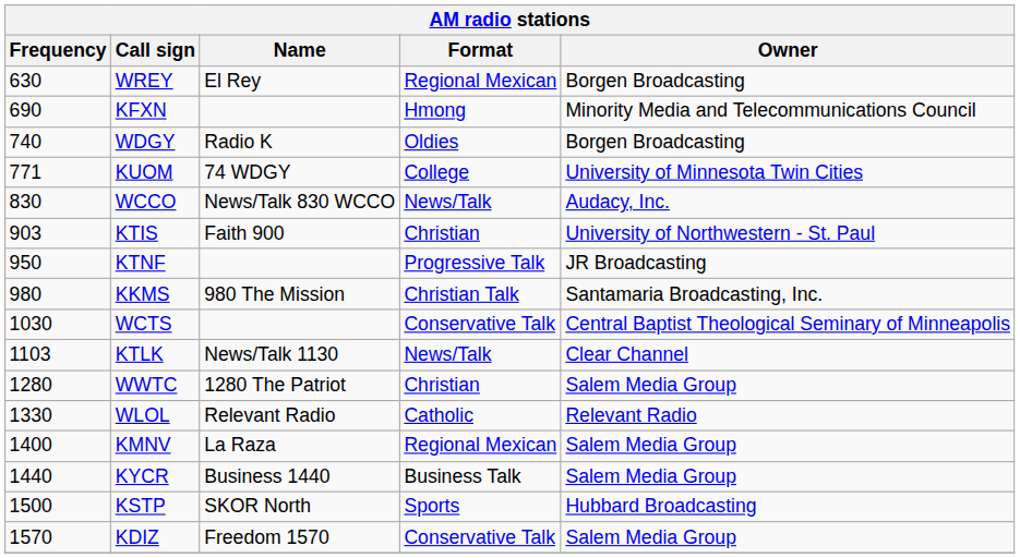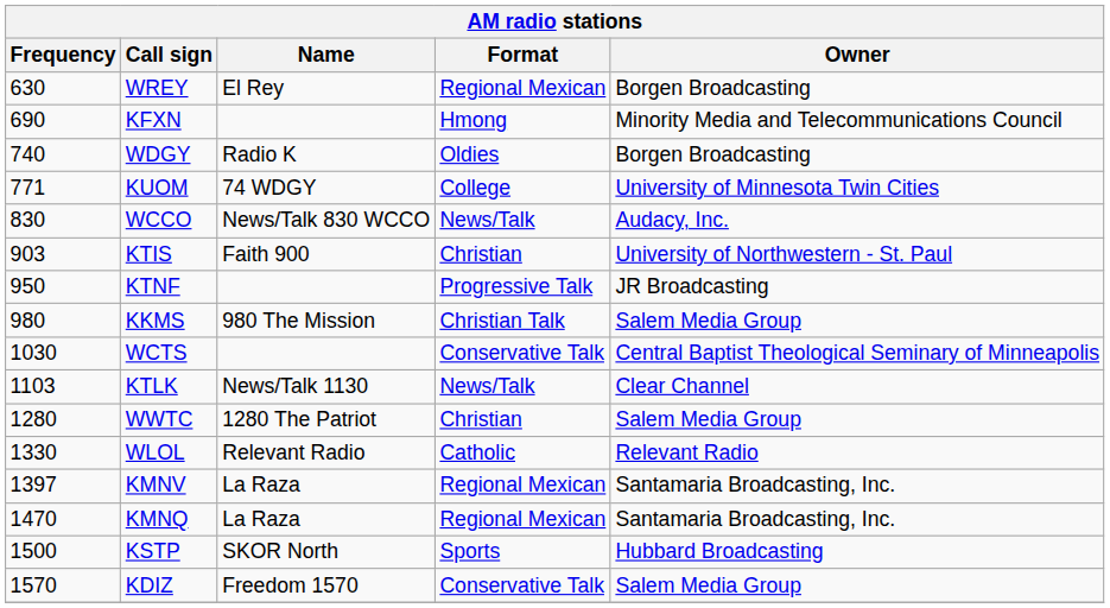KKMS | Owner: Santamaria Broadcasting, Inc. -> Salem Media Group
KMNV | Frequency: 1400 -> 1397
KMNV | Owner: Salem Media Group -> Santamaria Broadcasting, Inc.
- row: 1440 | KYCR | Business 1440 | Business Talk | Salem Media Group
+ row: 1470 | KMNQ | La Raza | Regional Mexican | Santamaria Broadcasting, Inc.
